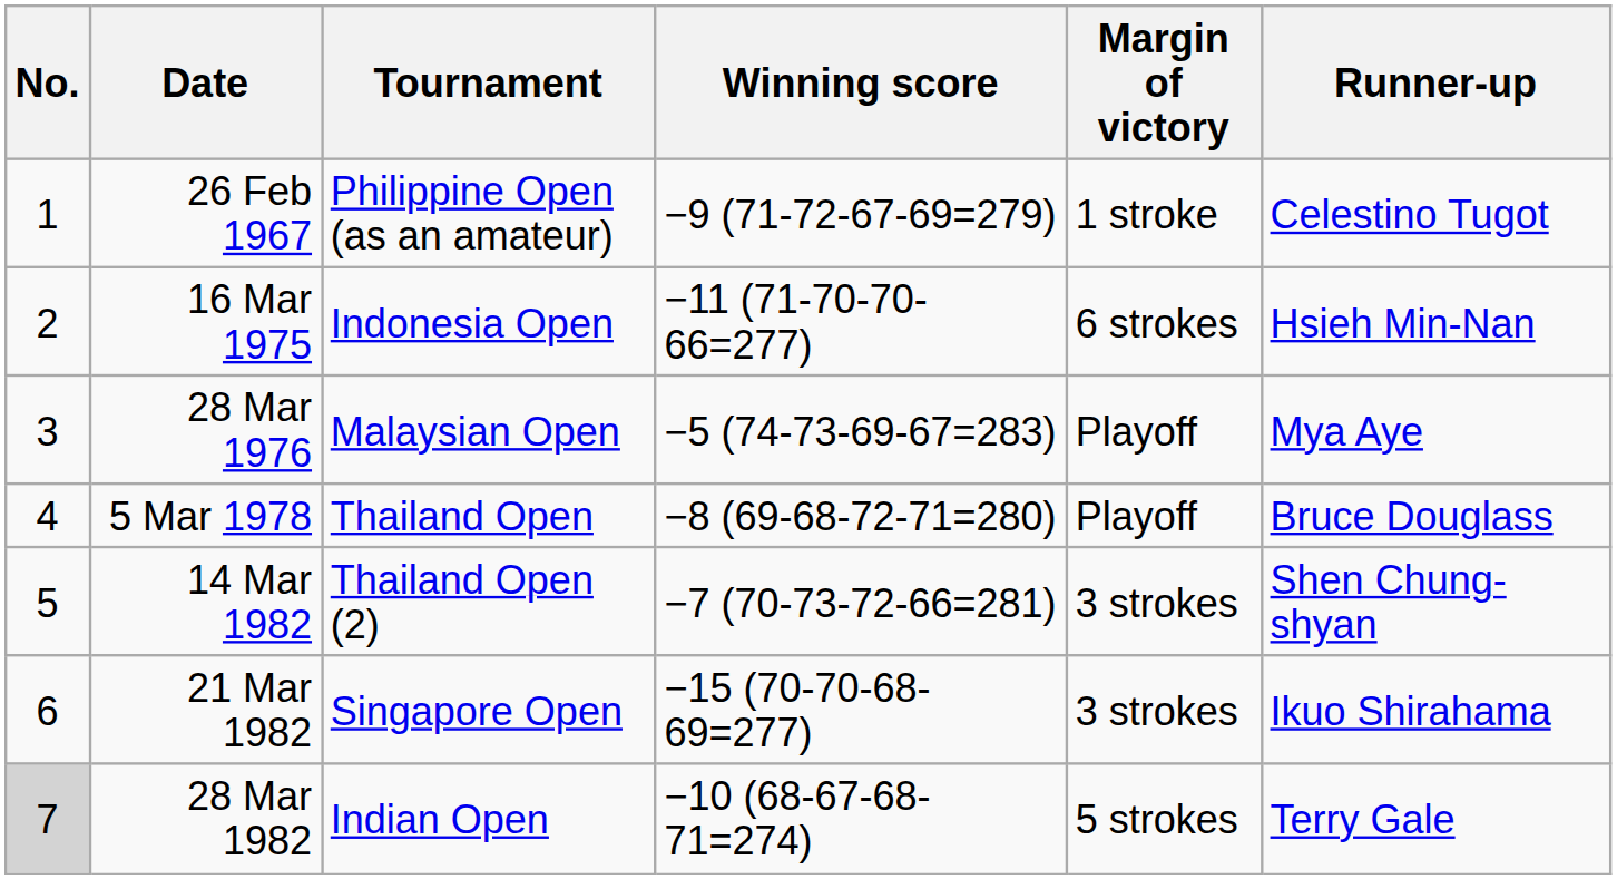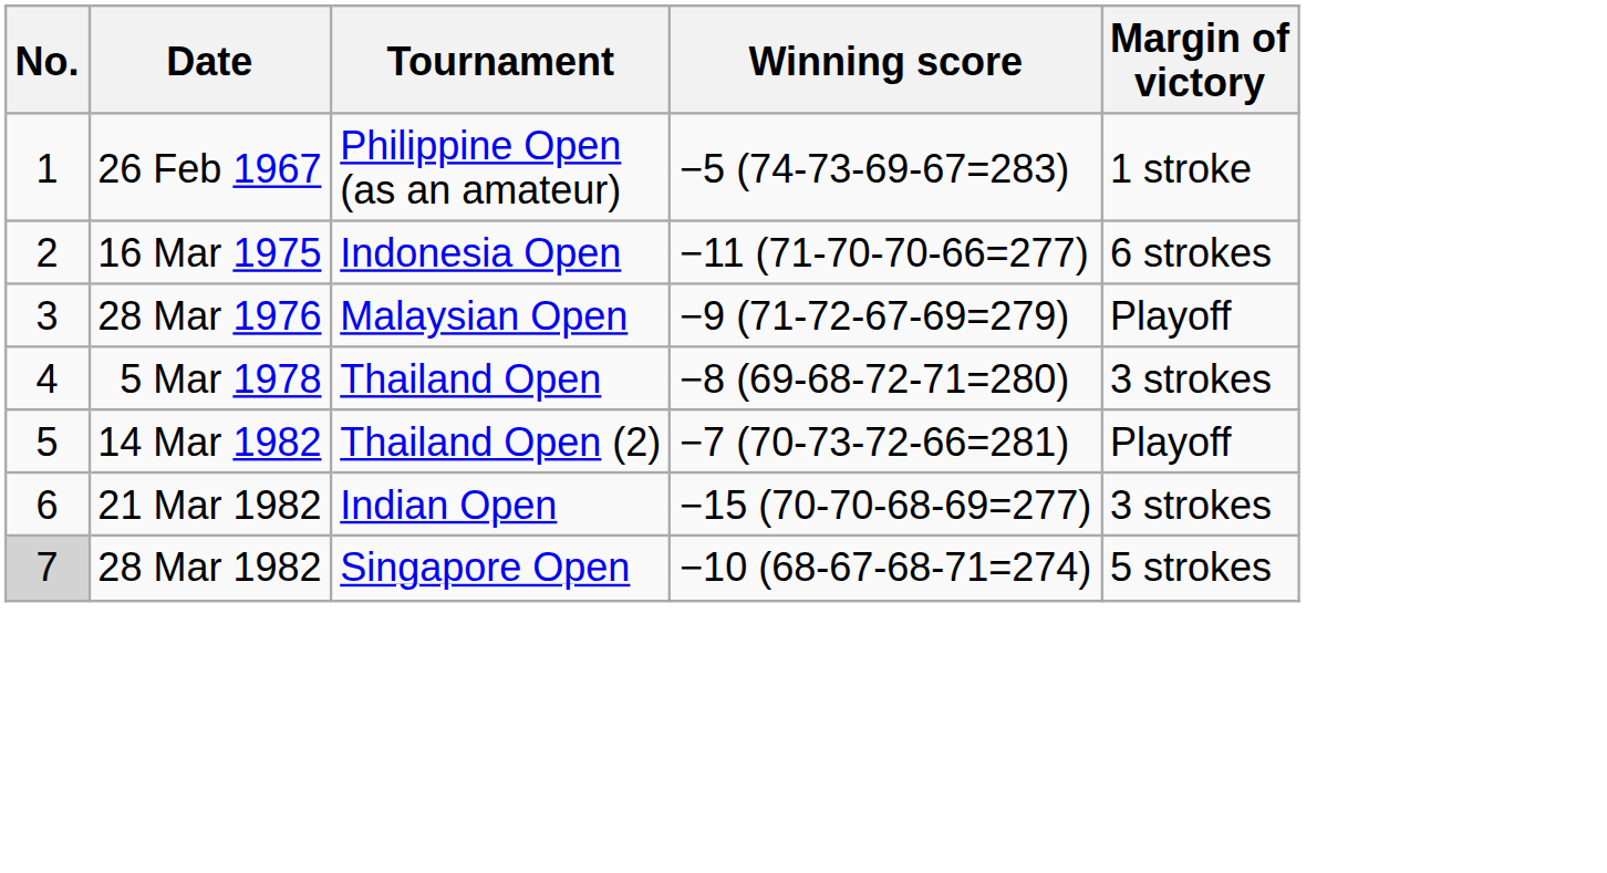- column: Runner-up | Celestino Tugot | Hsieh Min-Nan | Mya Aye | Bruce Douglass | Shen Chung-shyan | Ikuo Shirahama | Terry Gale
26 Feb 1967 | Winning score: −9 (71-72-67-69=279) -> −5 (74-73-69-67=283)
28 Mar 1976 | Winning score: −5 (74-73-69-67=283) -> −9 (71-72-67-69=279)
5 Mar 1978 | Margin of victory: Playoff -> 3 strokes
14 Mar 1982 | Margin of victory: 3 strokes -> Playoff
21 Mar 1982 | Tournament: Singapore Open -> Indian Open
28 Mar 1982 | Tournament: Indian Open -> Singapore Open
